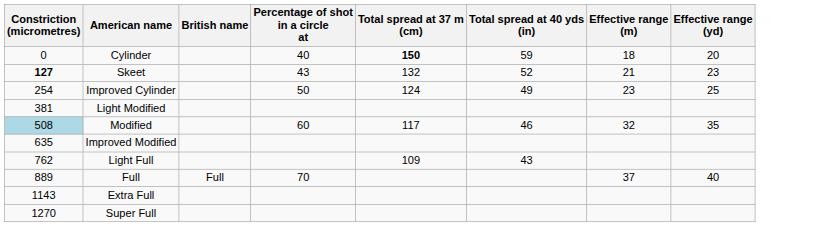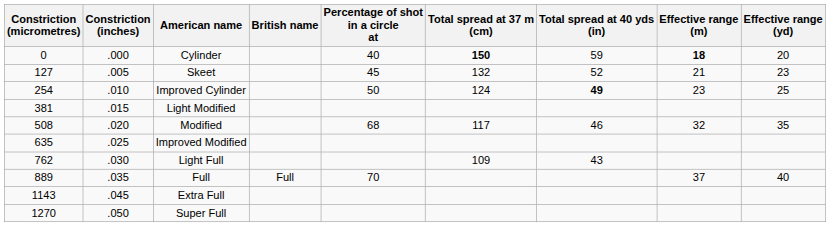+ column: Constriction (inches) | .000 | .005 | .010 | .015 | .020 | .025 | .030 | .035 | .045 | .050
Cylinder | Effective range (m): normal -> bold
Skeet | Constriction (micrometres): bold -> normal
Skeet | Percentage of shot in a circle at: 43 -> 45
Improved Cylinder | Total spread at 40 yds (in): normal -> bold
Modified | Constriction (micrometres): lightblue background -> no background
Modified | Percentage of shot in a circle at: 60 -> 68
